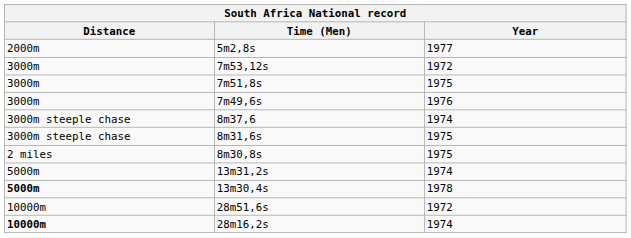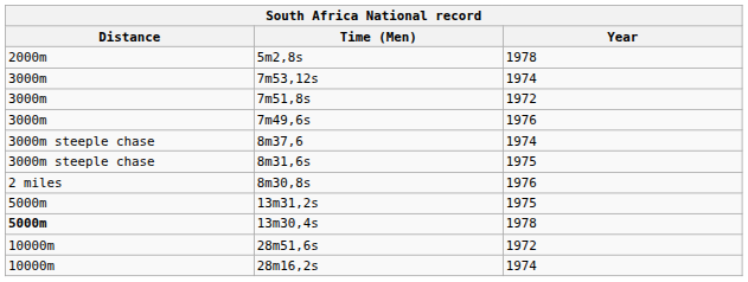5m2,8s | Year: 1977 -> 1978
7m53,12s | Year: 1972 -> 1974
7m51,8s | Year: 1975 -> 1972
8m30,8s | Year: 1975 -> 1976
13m31,2s | Year: 1974 -> 1975
28m16,2s | Distance: bold -> normal
